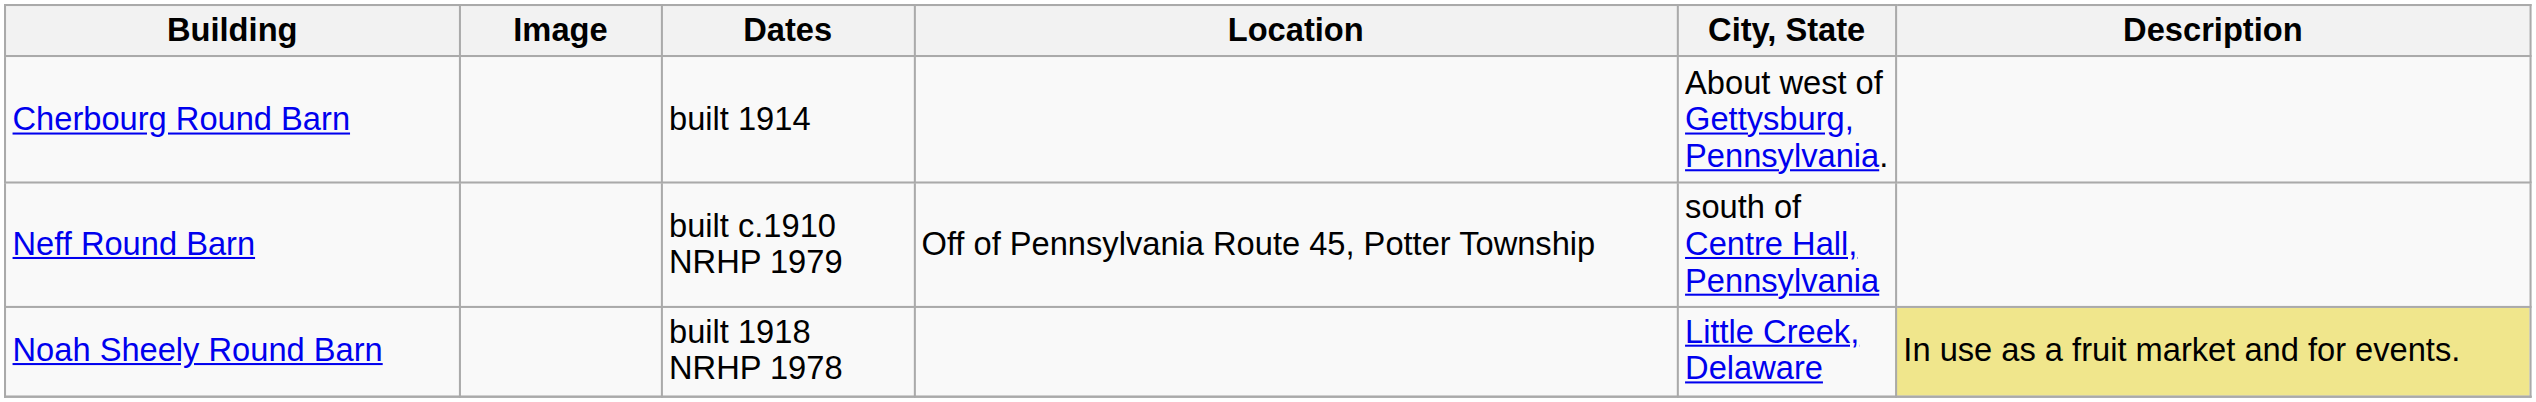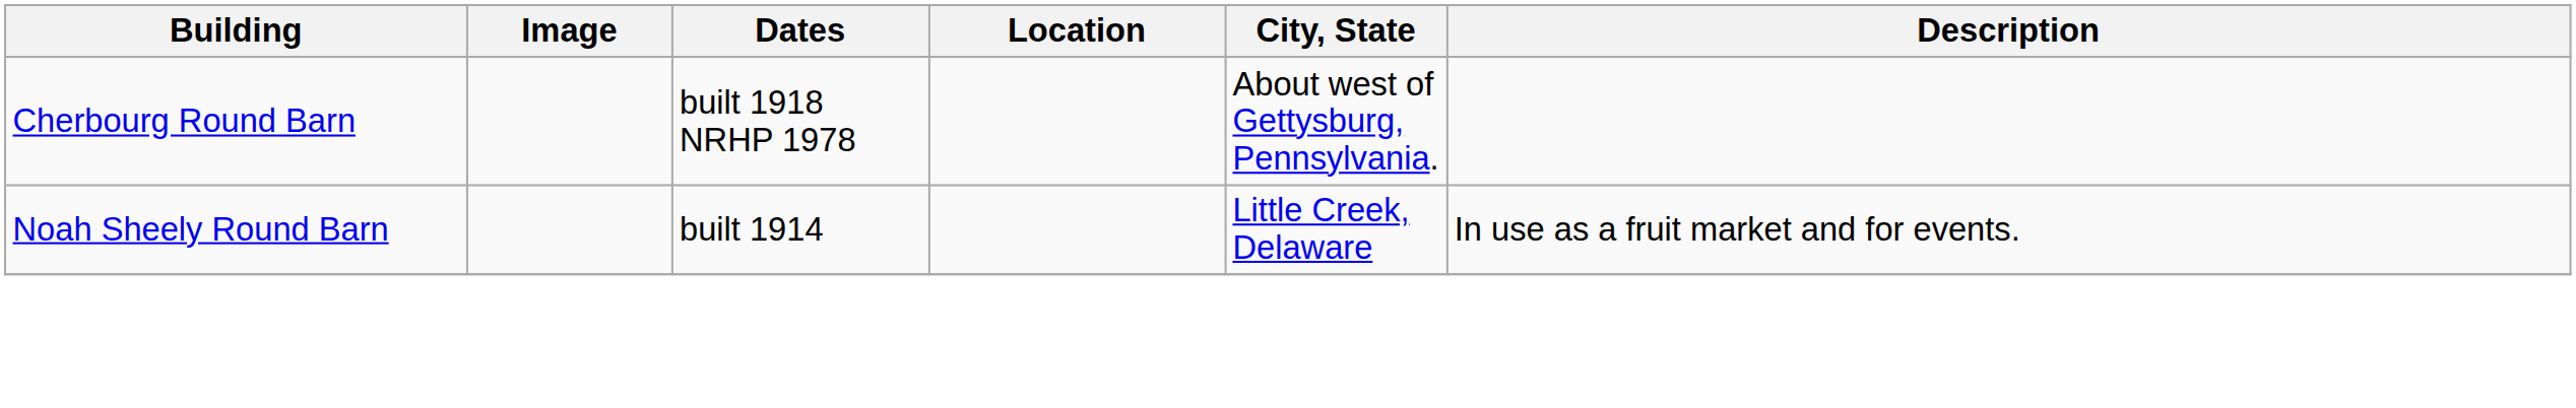Cherbourg Round Barn | Dates: built 1914 -> built 1918 NRHP 1978
- row: Neff Round Barn | built c.1910 NRHP 1979 | Off of Pennsylvania Route 45, Potter Township | south of Centre Hall, Pennsylvania
Noah Sheely Round Barn | Dates: built 1918 NRHP 1978 -> built 1914
Noah Sheely Round Barn | Description: khaki background -> no background
